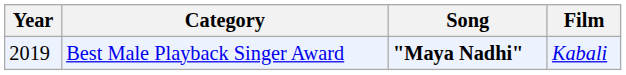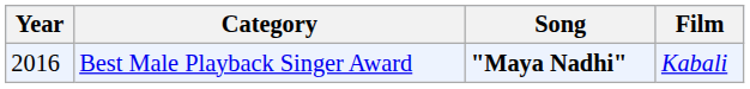Best Male Playback Singer Award | Year: 2019 -> 2016
